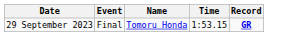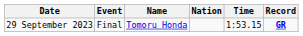+ column: Nation
